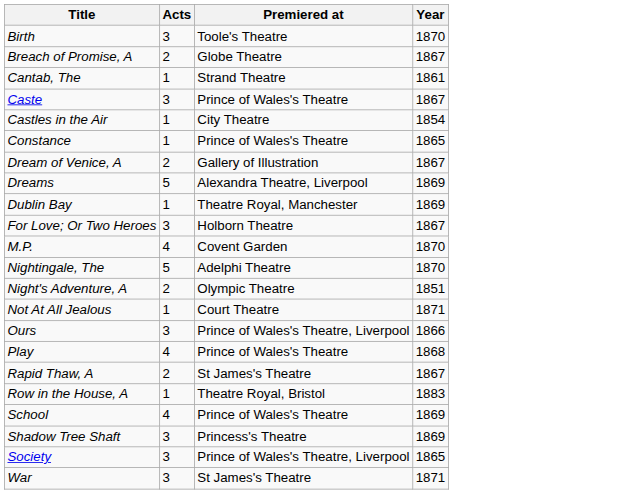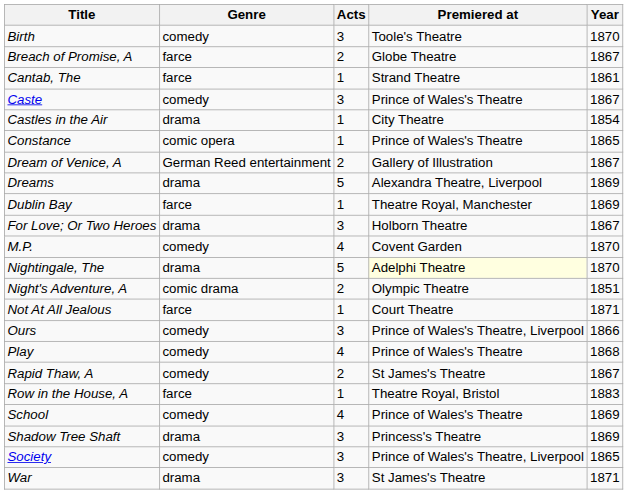+ column: Genre | comedy | farce | farce | comedy | drama | comic opera | German Reed entertainment | drama | farce | drama | comedy | drama | comic drama | farce | comedy | comedy | comedy | farce | comedy | drama | comedy | drama
Nightingale, The | Premiered at: no background -> lightyellow background
